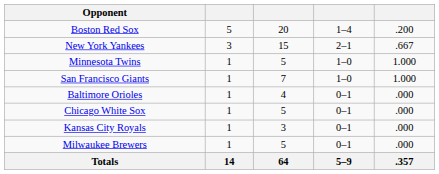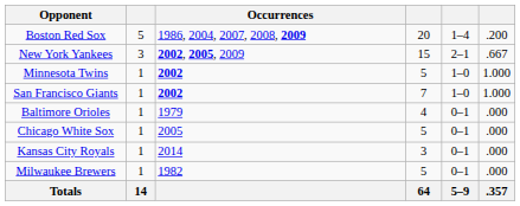+ column: Occurrences | 1986, 2004, 2007, 2008, 2009 | 2002, 2005, 2009 | 2002 | 2002 | 1979 | 2005 | 2014 | 1982
